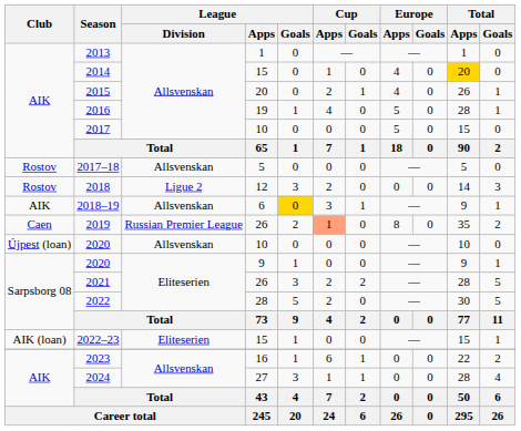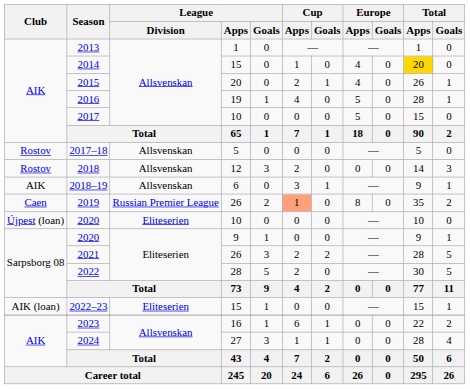2018 | League / Division: Ligue 2 -> Allsvenskan
2018–19 | League / Goals: gold background -> no background
2020 / 10 | League / Division: Allsvenskan -> Eliteserien
